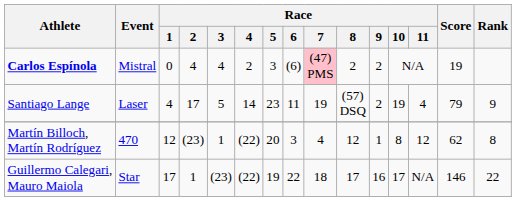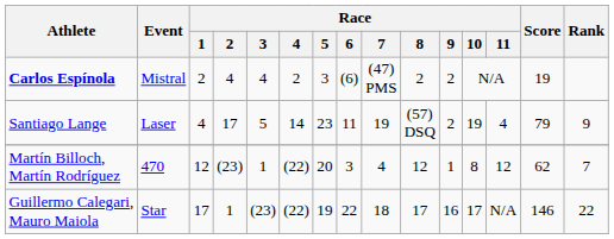Carlos Espínola | Race / 1: 0 -> 2
Carlos Espínola | Race / 7: pink background -> no background
Martín Billoch, Martín Rodríguez | Rank: 8 -> 7
